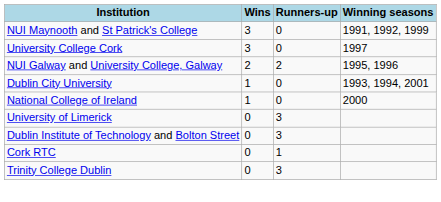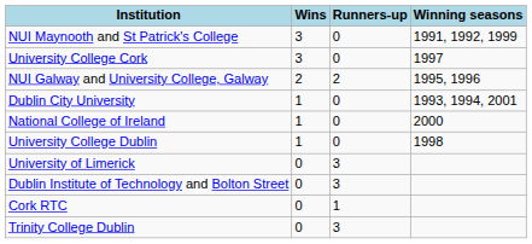+ row: University College Dublin | 1 | 0 | 1998
